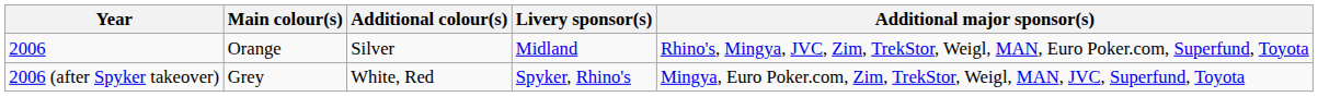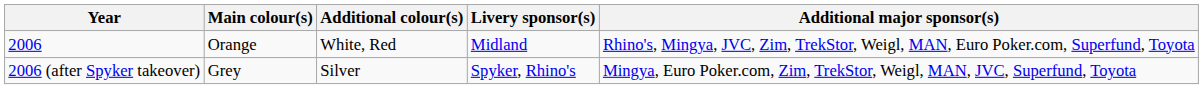2006 | Additional colour(s): Silver -> White, Red
2006 (after Spyker takeover) | Additional colour(s): White, Red -> Silver
